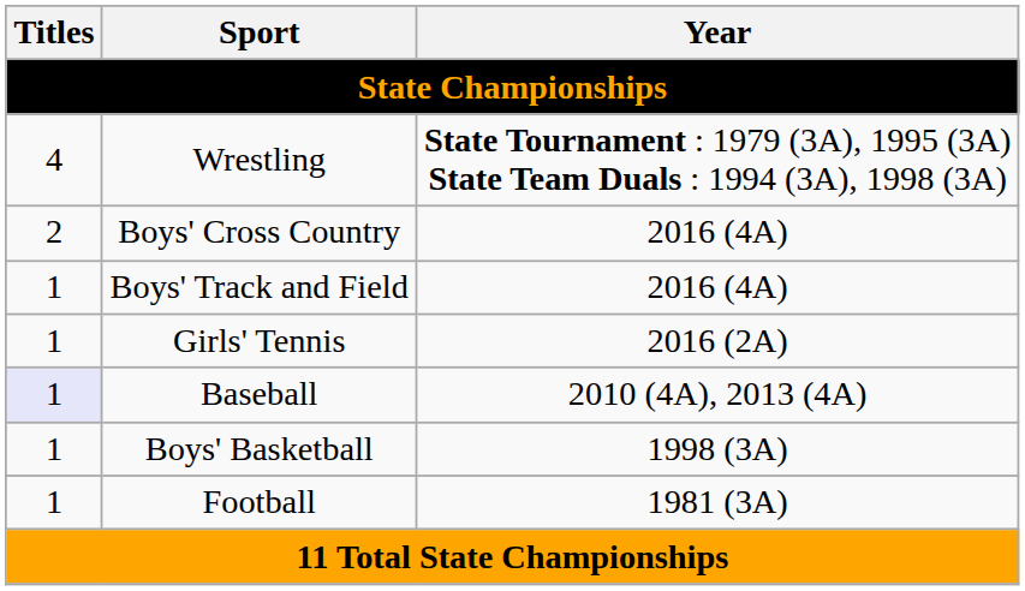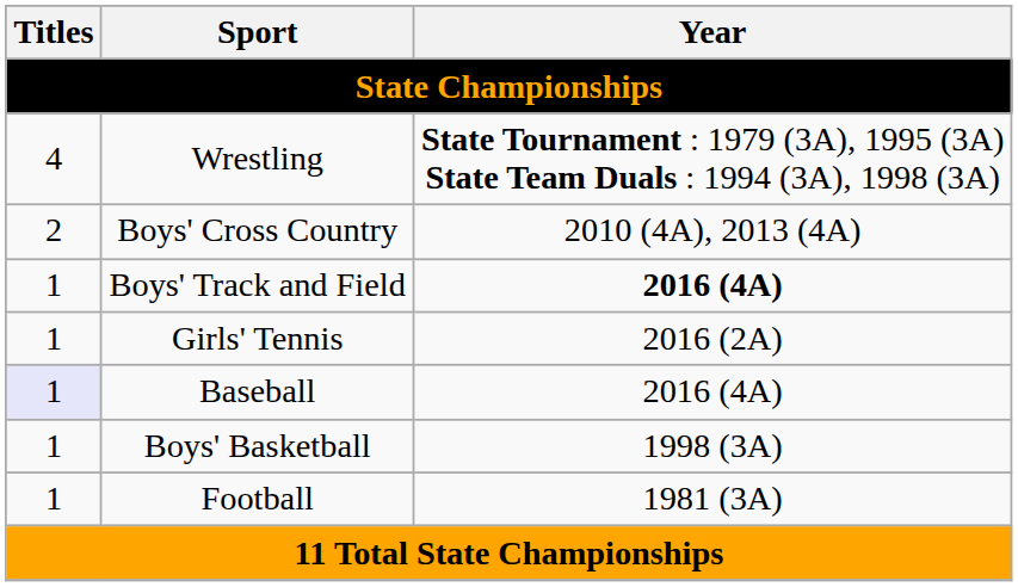Boys' Cross Country | Year: 2016 (4A) -> 2010 (4A), 2013 (4A)
Boys' Track and Field | Year: normal -> bold
Baseball | Year: 2010 (4A), 2013 (4A) -> 2016 (4A)
